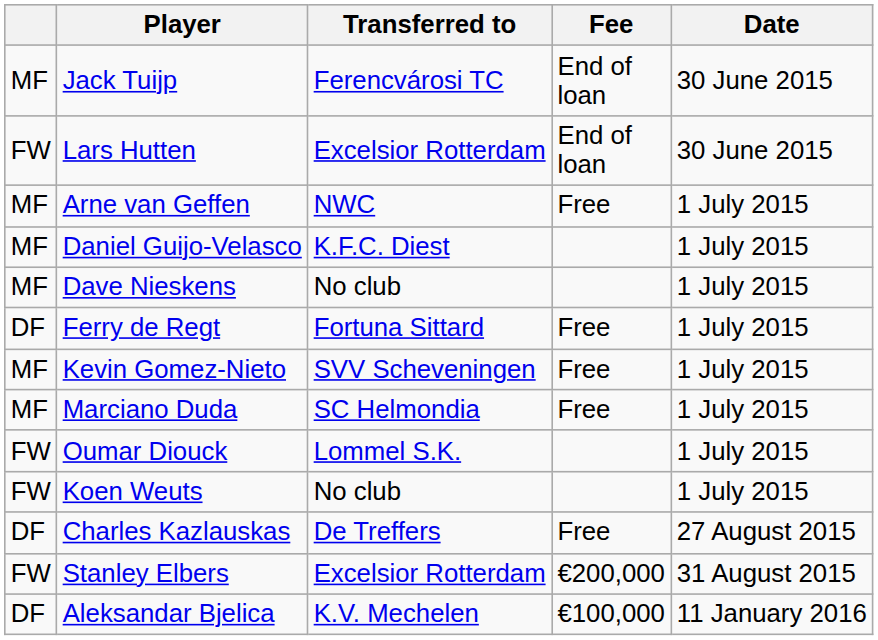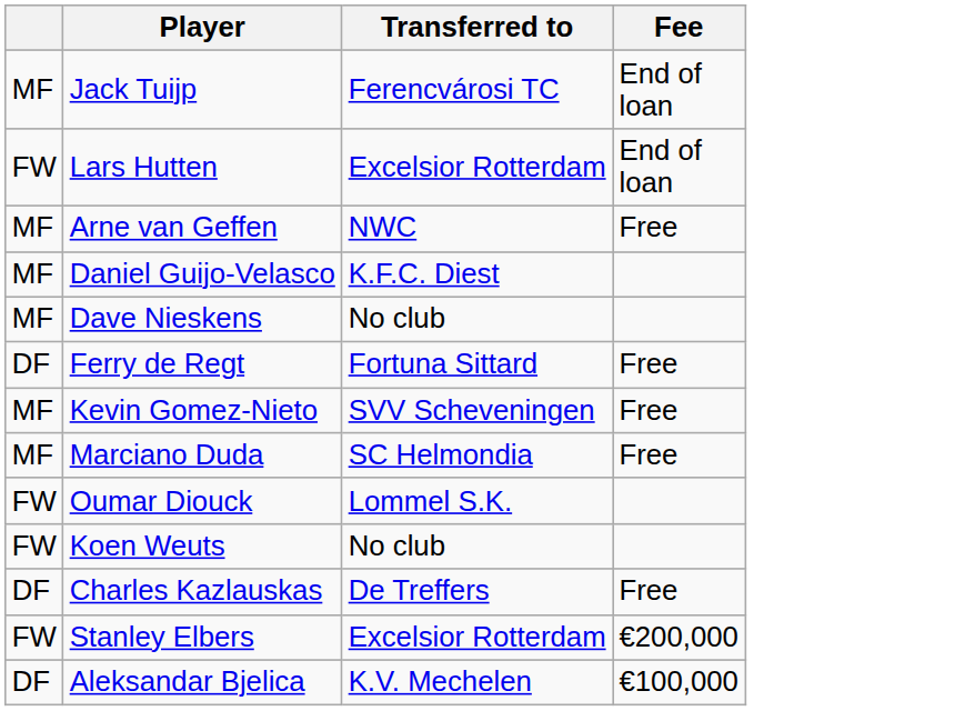- column: Date | 30 June 2015 | 30 June 2015 | 1 July 2015 | 1 July 2015 | 1 July 2015 | 1 July 2015 | 1 July 2015 | 1 July 2015 | 1 July 2015 | 1 July 2015 | 27 August 2015 | 31 August 2015 | 11 January 2016
